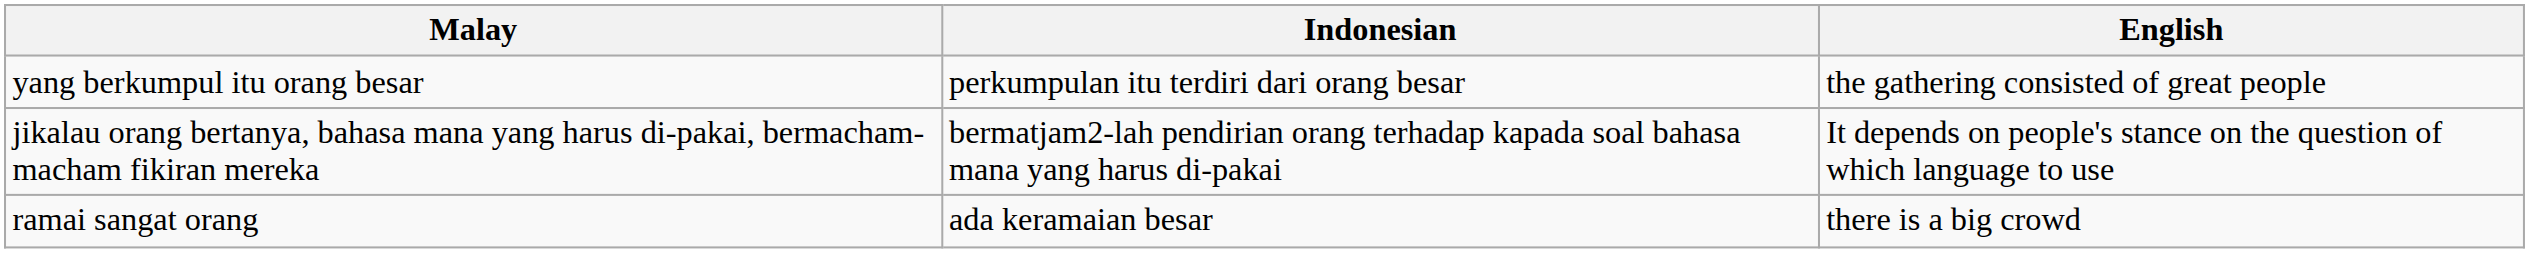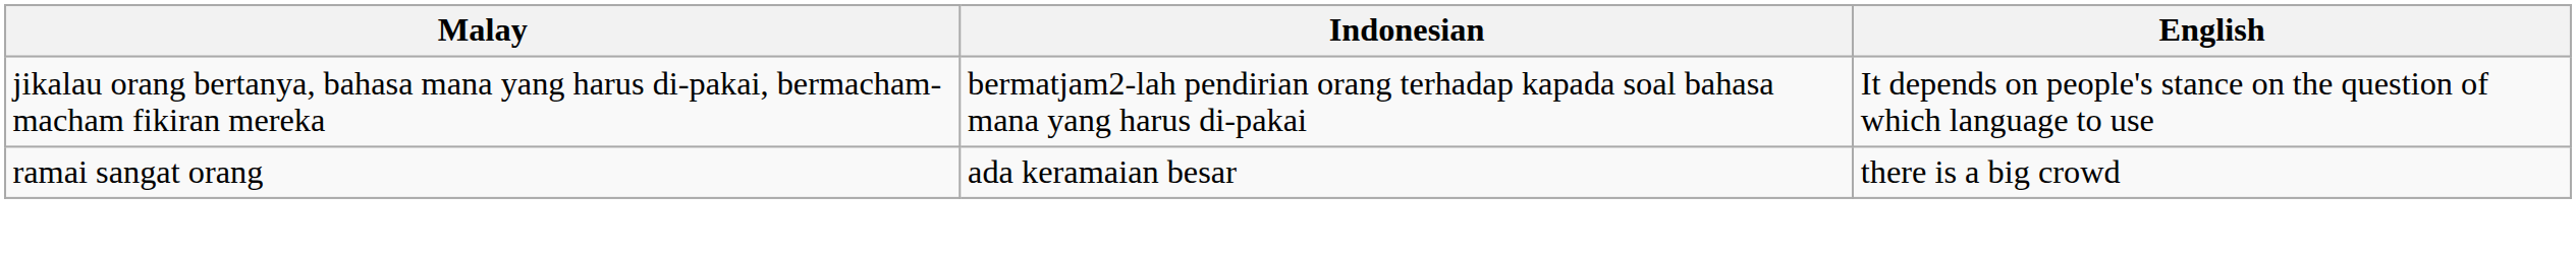- row: yang berkumpul itu orang besar | perkumpulan itu terdiri dari orang besar | the gathering consisted of great people
